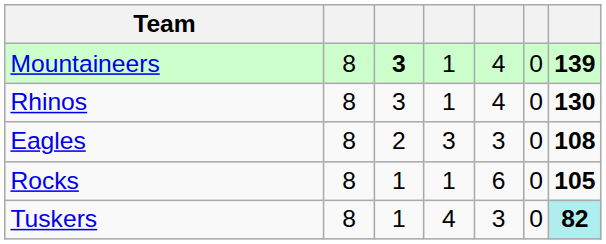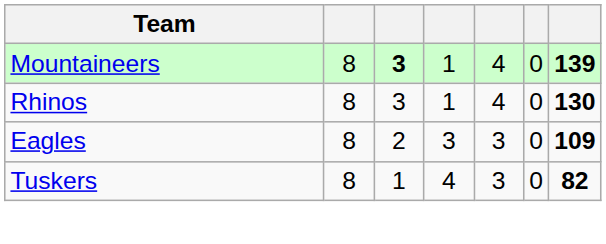Eagles | column 7: 108 -> 109
- row: Rocks | 8 | 1 | 1 | 6 | 0 | 105
Tuskers | column 7: paleturquoise background -> no background
